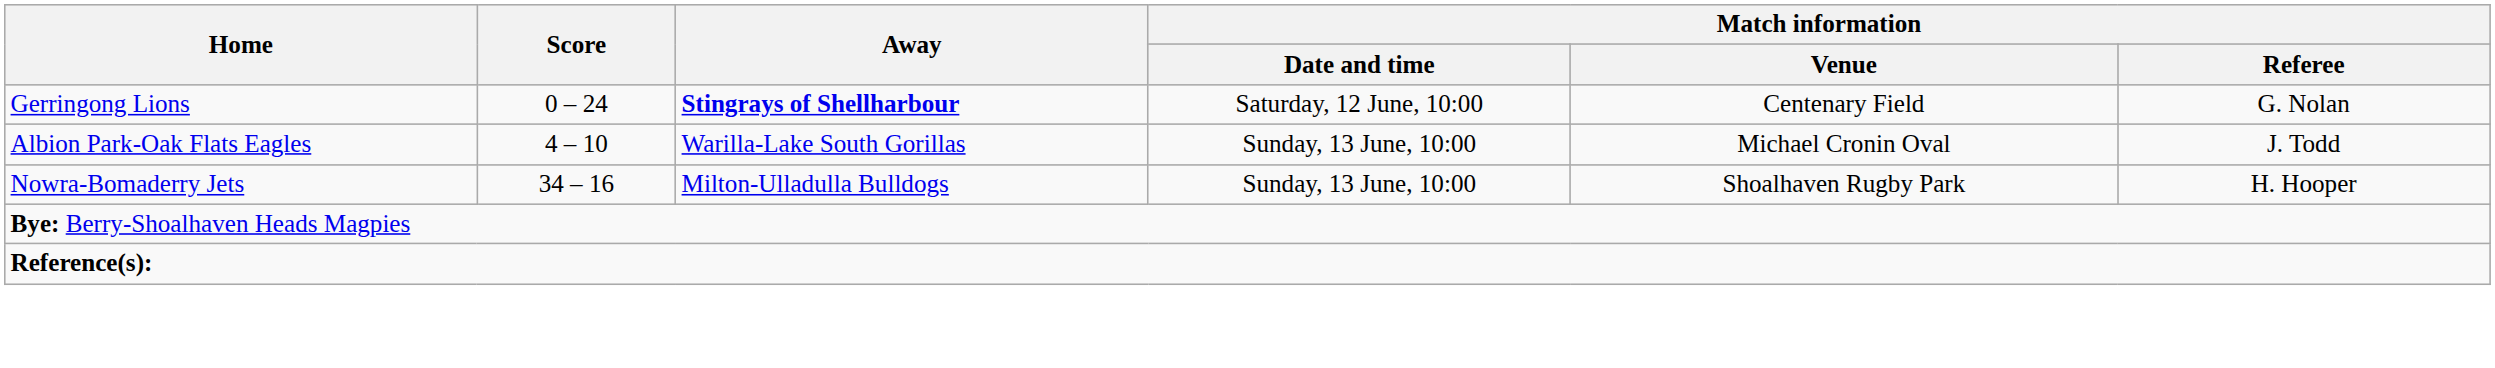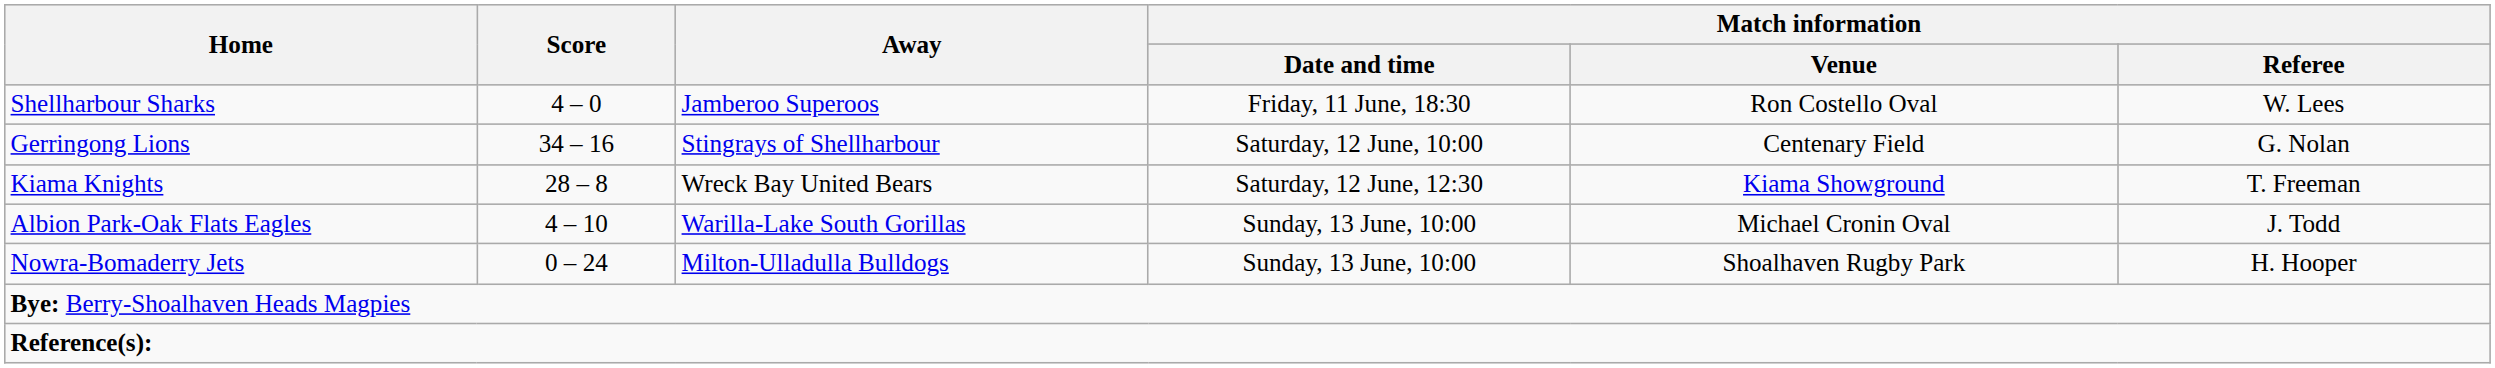+ row: Shellharbour Sharks | 4 – 0 | Jamberoo Superoos | Friday, 11 June, 18:30 | Ron Costello Oval | W. Lees
Gerringong Lions | Score: 0 – 24 -> 34 – 16
Gerringong Lions | Away: bold -> normal
+ row: Kiama Knights | 28 – 8 | Wreck Bay United Bears | Saturday, 12 June, 12:30 | Kiama Showground | T. Freeman
Nowra-Bomaderry Jets | Score: 34 – 16 -> 0 – 24
